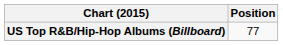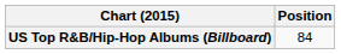US Top R&B/Hip-Hop Albums (Billboard) | Position: 77 -> 84
